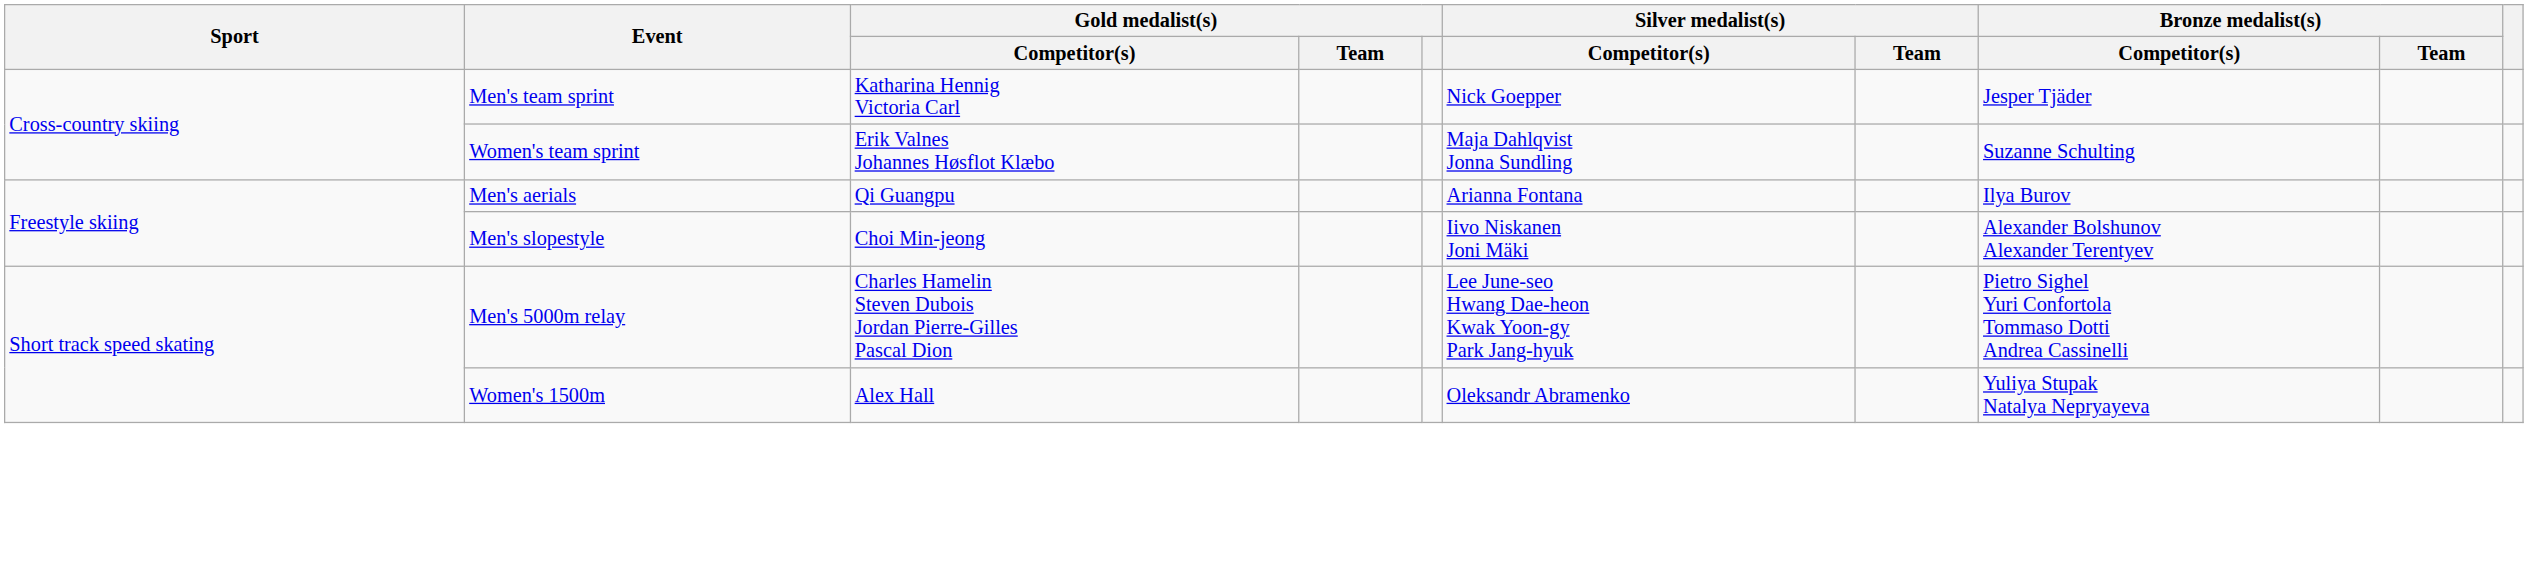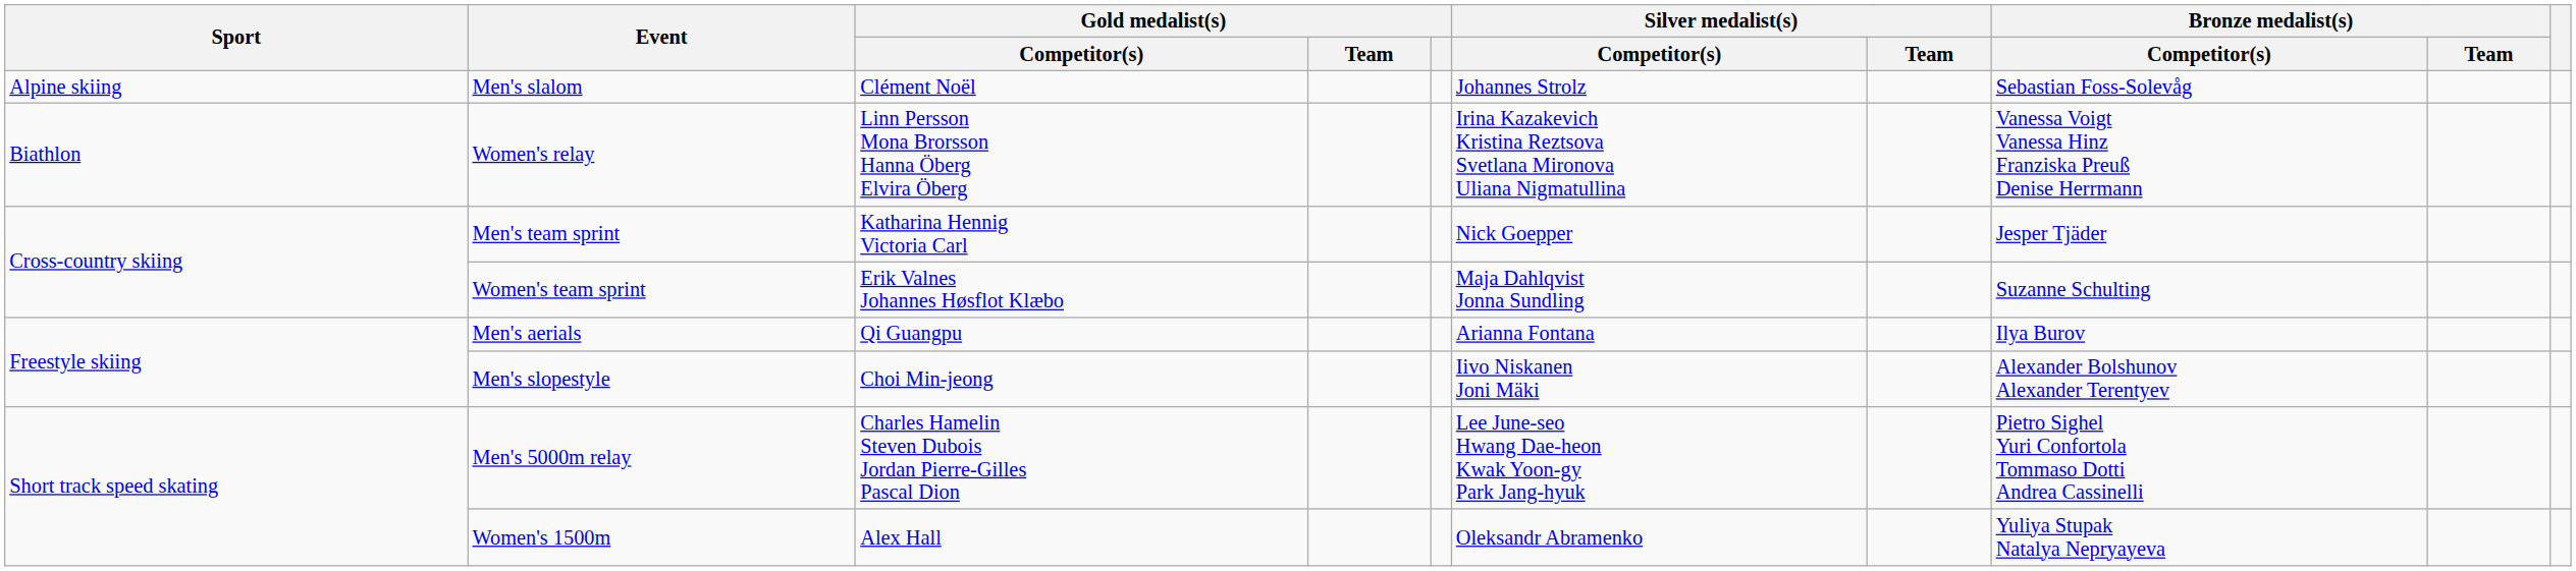+ row: Alpine skiing | Men's slalom | Clément Noël | Johannes Strolz | Sebastian Foss-Solevåg
+ row: Biathlon | Women's relay | Linn Persson Mona Brorsson Hanna Öberg Elvira Öberg | Irina Kazakevich Kristina Reztsova Svetlana Mironova Uliana Nigmatullina | Vanessa Voigt Vanessa Hinz Franziska Preuß Denise Herrmann
